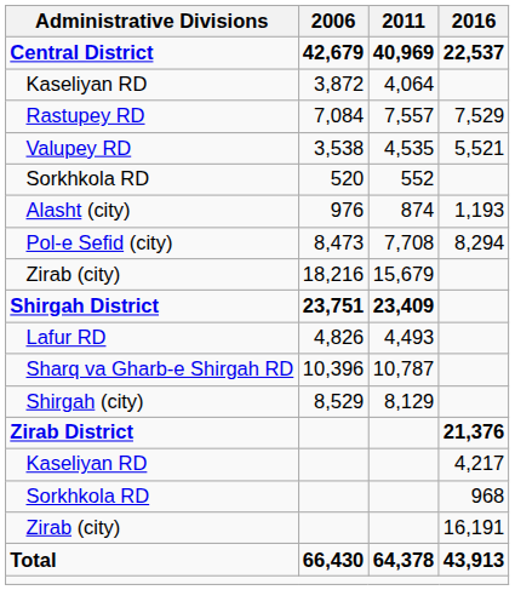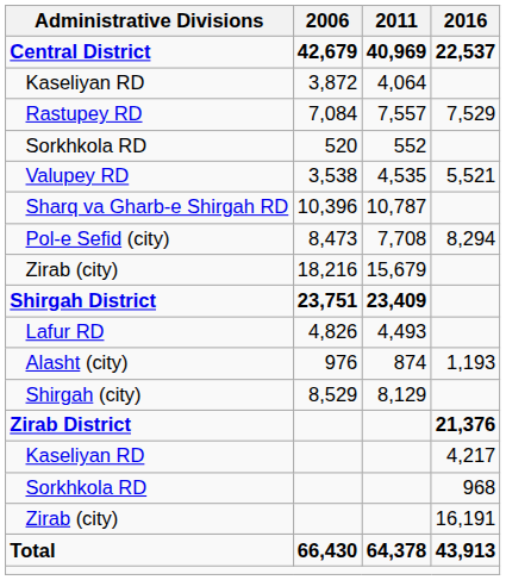rows swapped: Sorkhkola RD / 520 <-> Valupey RD
rows swapped: Alasht (city) <-> Sharq va Gharb-e Shirgah RD
